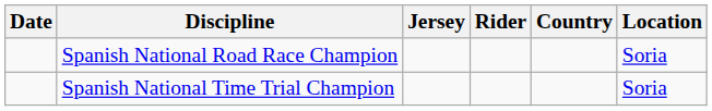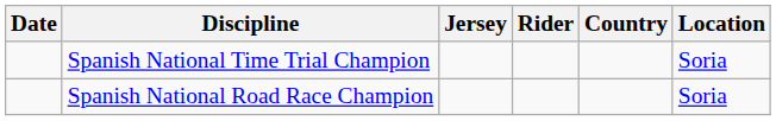rows swapped: Spanish National Time Trial Champion <-> Spanish National Road Race Champion
